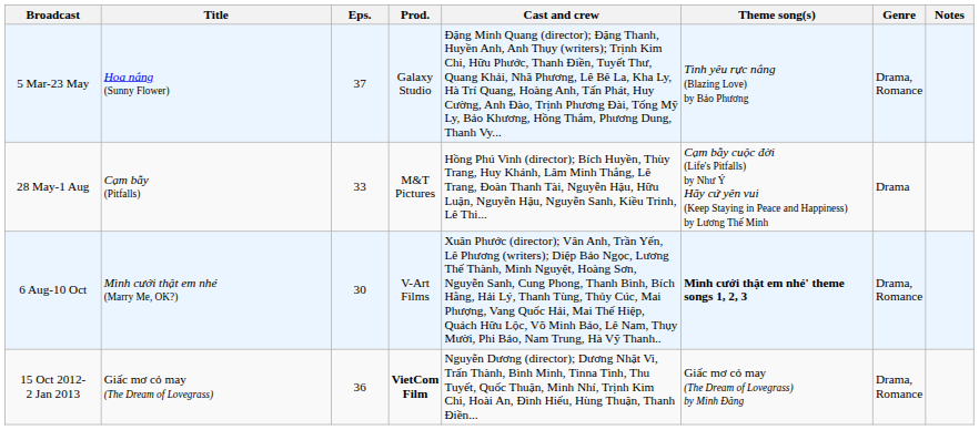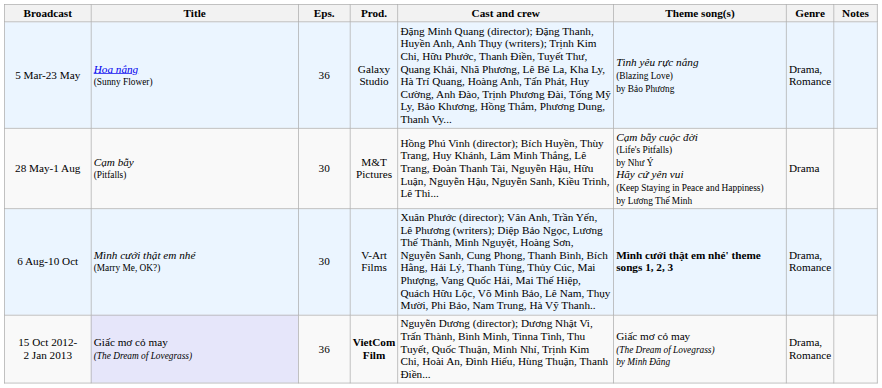5 Mar-23 May | Eps.: 37 -> 36
28 May-1 Aug | Eps.: 33 -> 30
15 Oct 2012- 2 Jan 2013 | Title: no background -> lavender background
